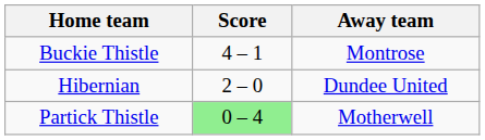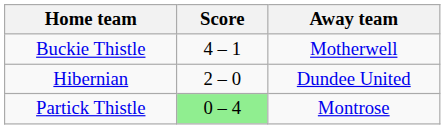Buckie Thistle | Away team: Montrose -> Motherwell
Partick Thistle | Away team: Motherwell -> Montrose
